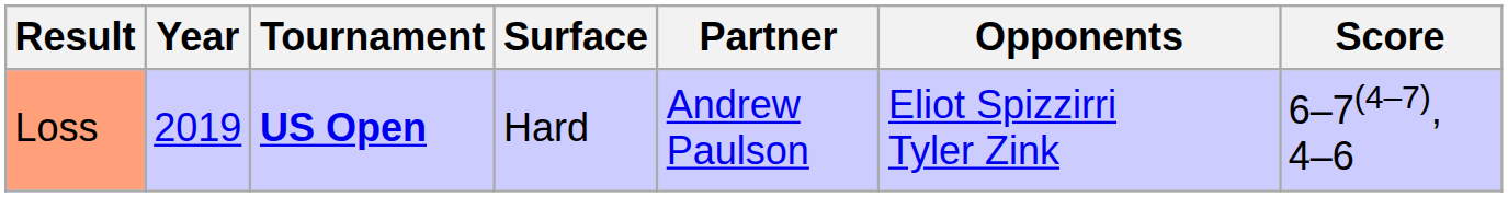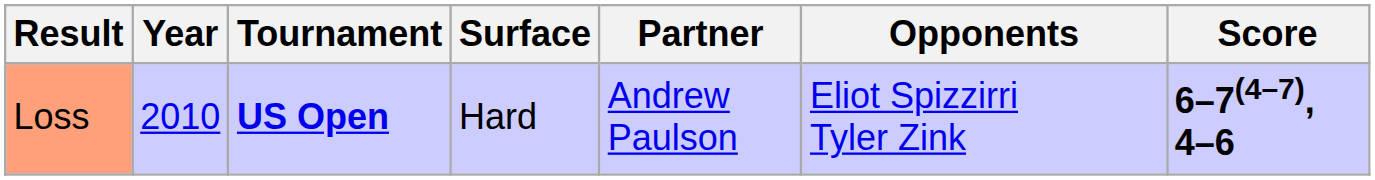Loss | Year: 2019 -> 2010
Loss | Score: normal -> bold
